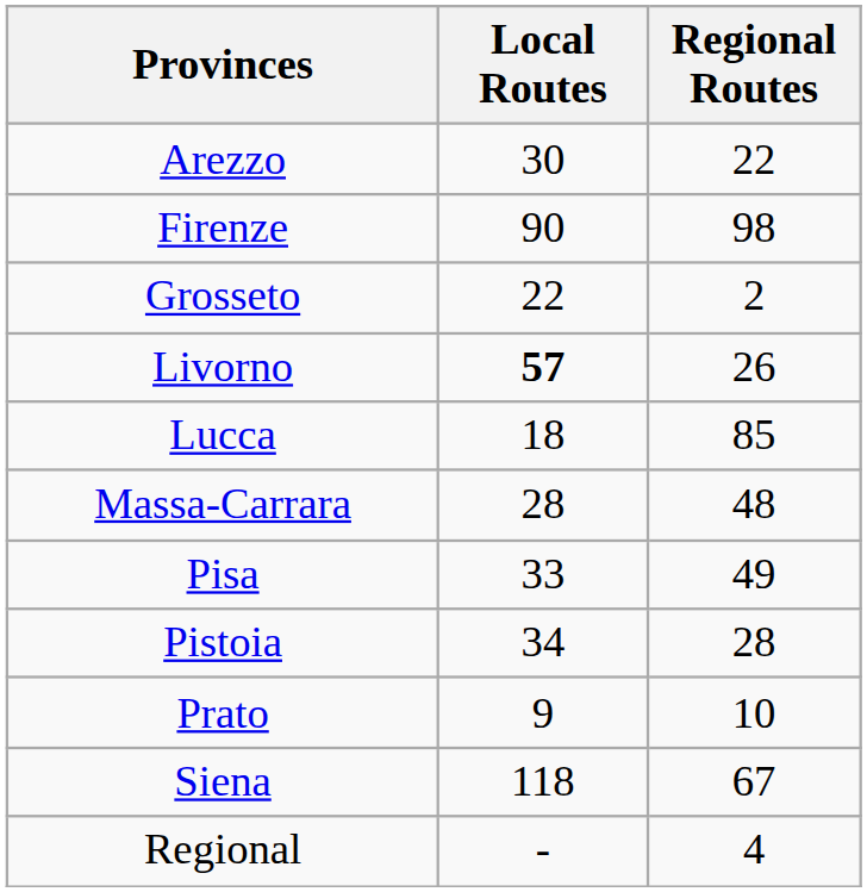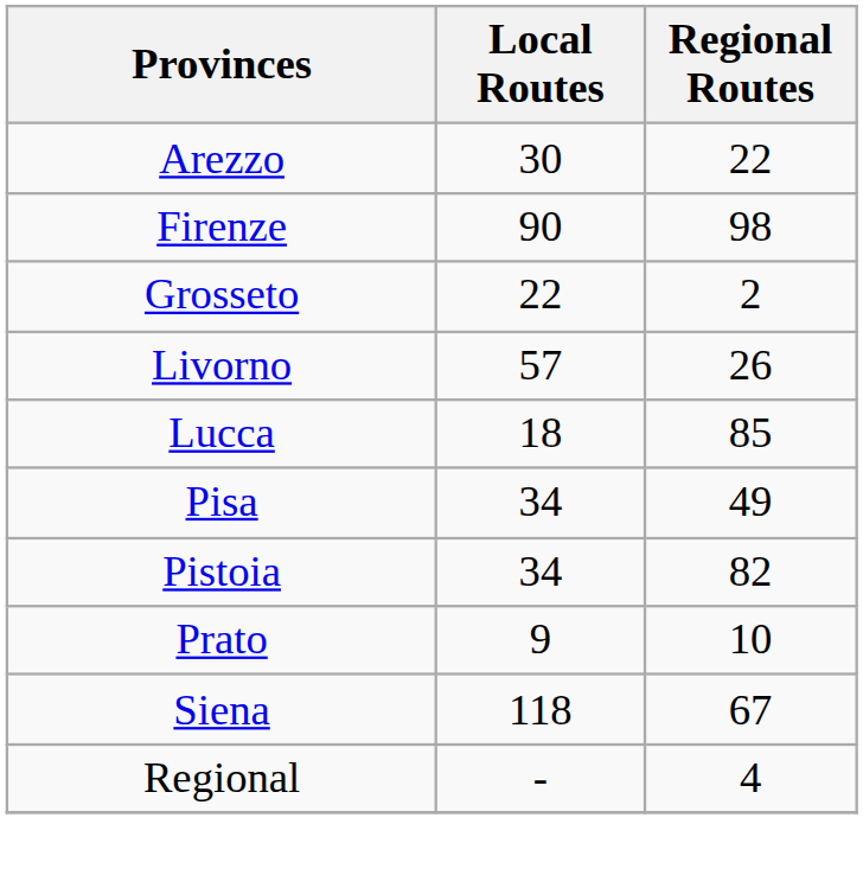Livorno | Local Routes: bold -> normal
- row: Massa-Carrara | 28 | 48
Pisa | Local Routes: 33 -> 34
Pistoia | Regional Routes: 28 -> 82
